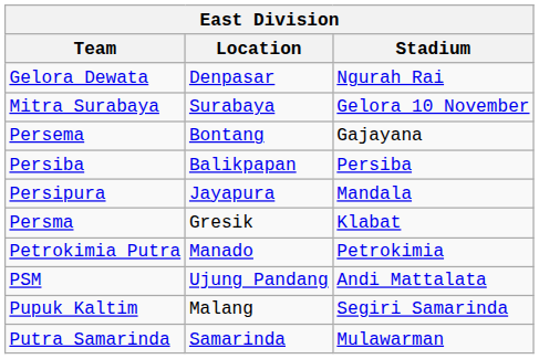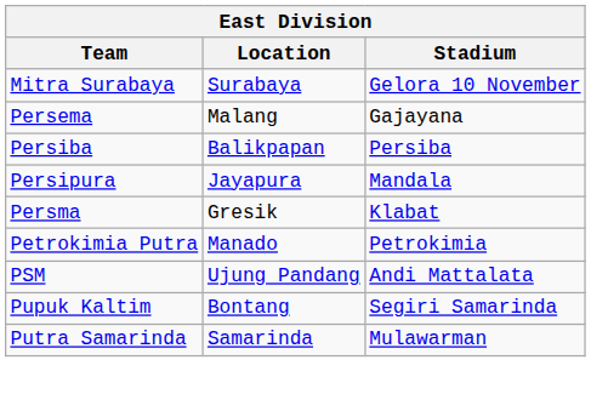- row: Gelora Dewata | Denpasar | Ngurah Rai
Persema | Location: Bontang -> Malang
Pupuk Kaltim | Location: Malang -> Bontang
